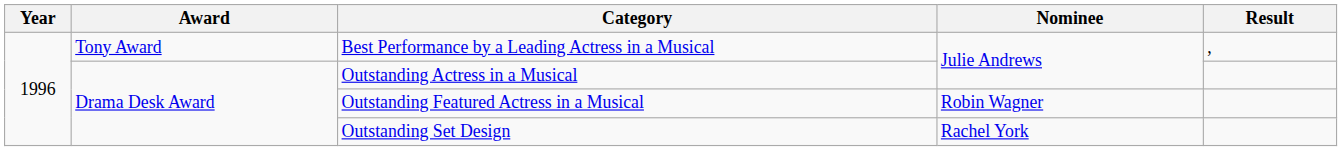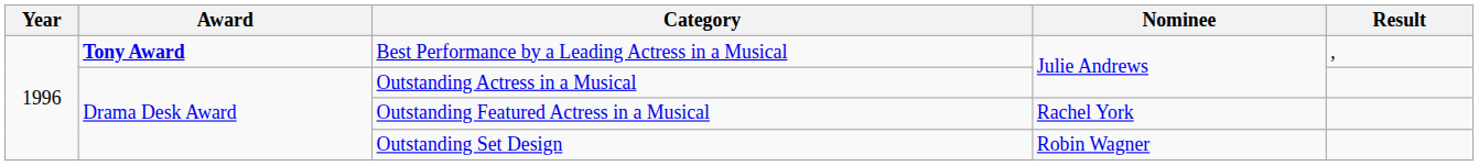Best Performance by a Leading Actress in a Musical | Award: normal -> bold
Outstanding Featured Actress in a Musical | Nominee: Robin Wagner -> Rachel York
Outstanding Set Design | Nominee: Rachel York -> Robin Wagner
